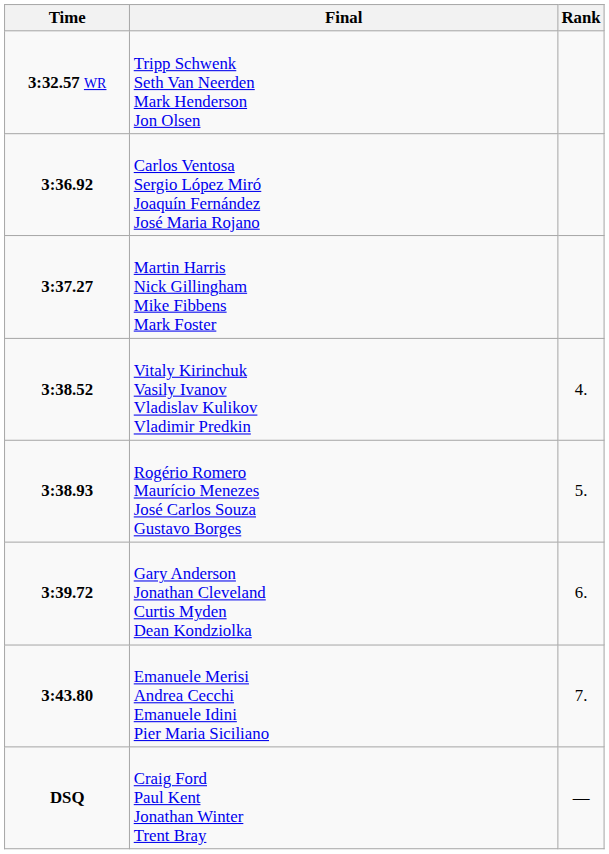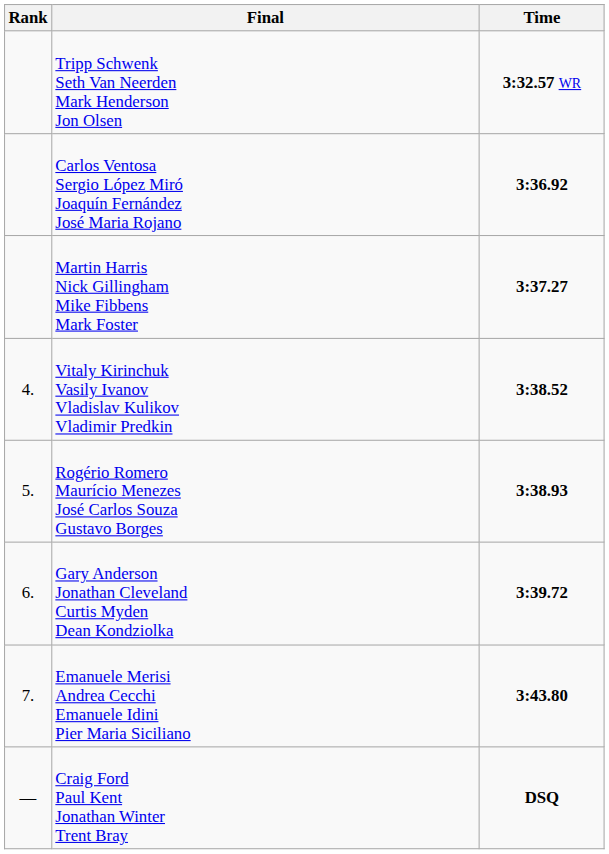columns swapped: Rank <-> Time
